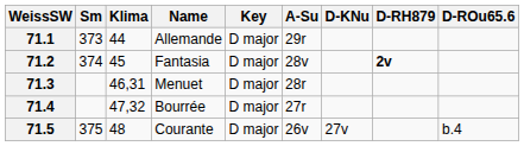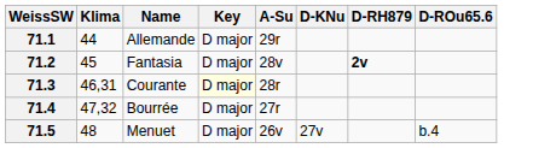- column: Sm | 373 | 374 | 375
71.3 | Name: Menuet -> Courante
71.3 | Key: no background -> lightyellow background
71.5 | Name: Courante -> Menuet
